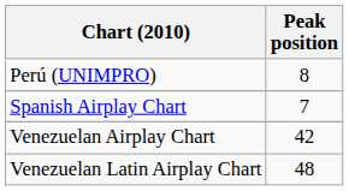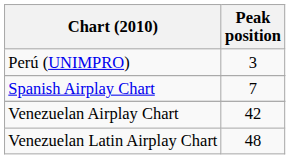Perú (UNIMPRO) | Peak position: 8 -> 3
